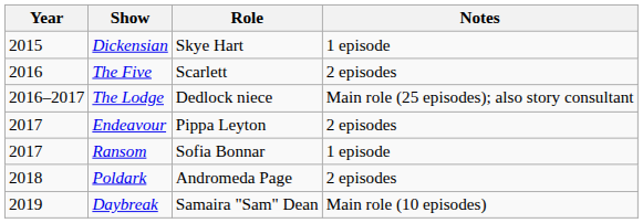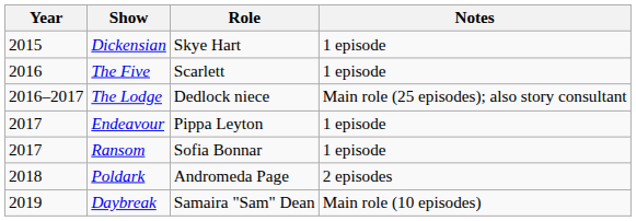The Five | Notes: 2 episodes -> 1 episode
Endeavour | Notes: 2 episodes -> 1 episode
